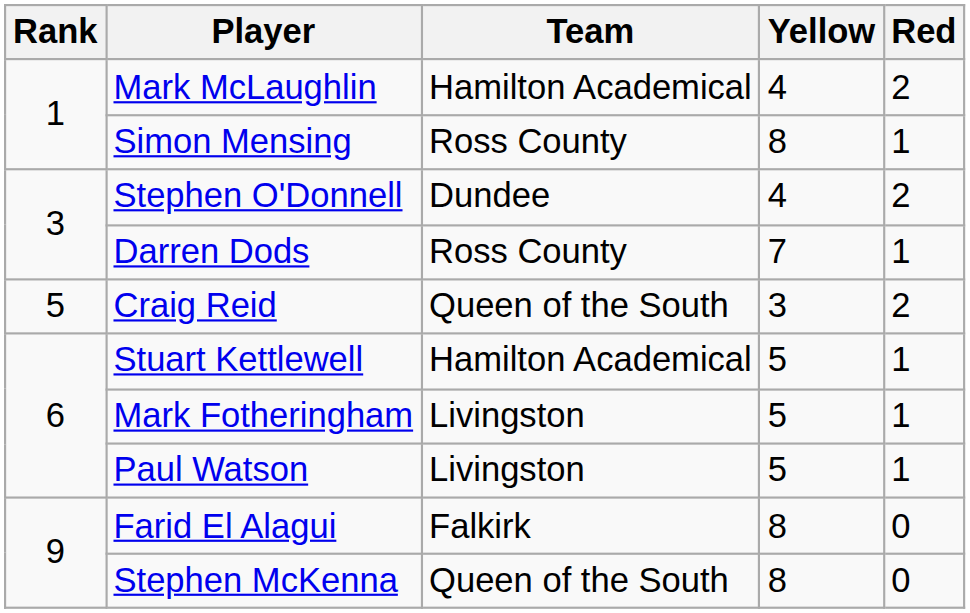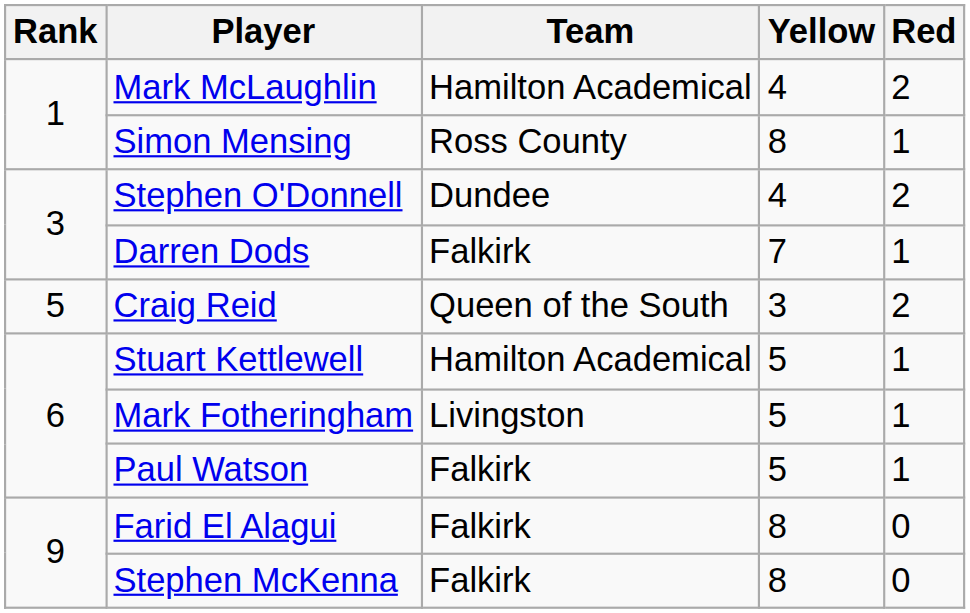Darren Dods | Team: Ross County -> Falkirk
Paul Watson | Team: Livingston -> Falkirk
Stephen McKenna | Team: Queen of the South -> Falkirk
